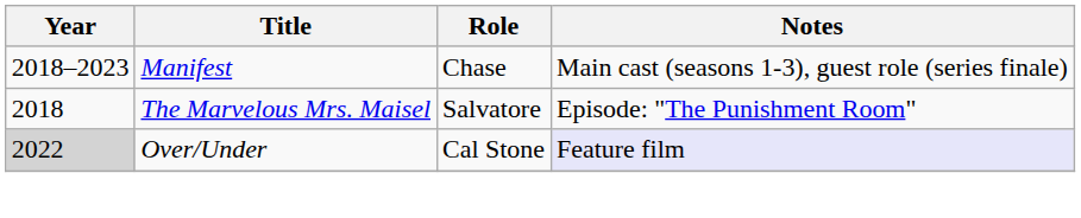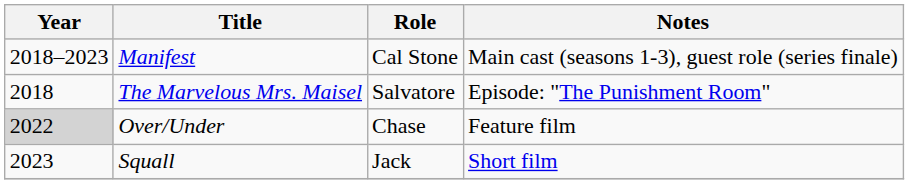Manifest | Role: Chase -> Cal Stone
Over/Under | Role: Cal Stone -> Chase
Over/Under | Notes: lavender background -> no background
+ row: 2023 | Squall | Jack | Short film
